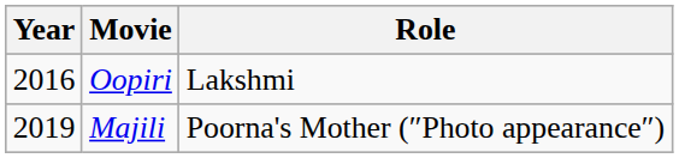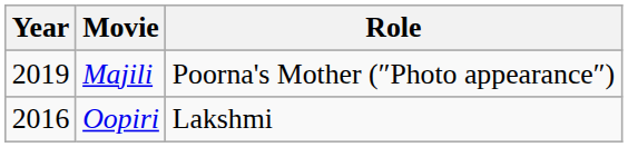rows swapped: Oopiri <-> Majili
